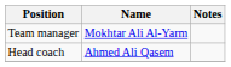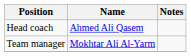rows swapped: Head coach <-> Team manager
